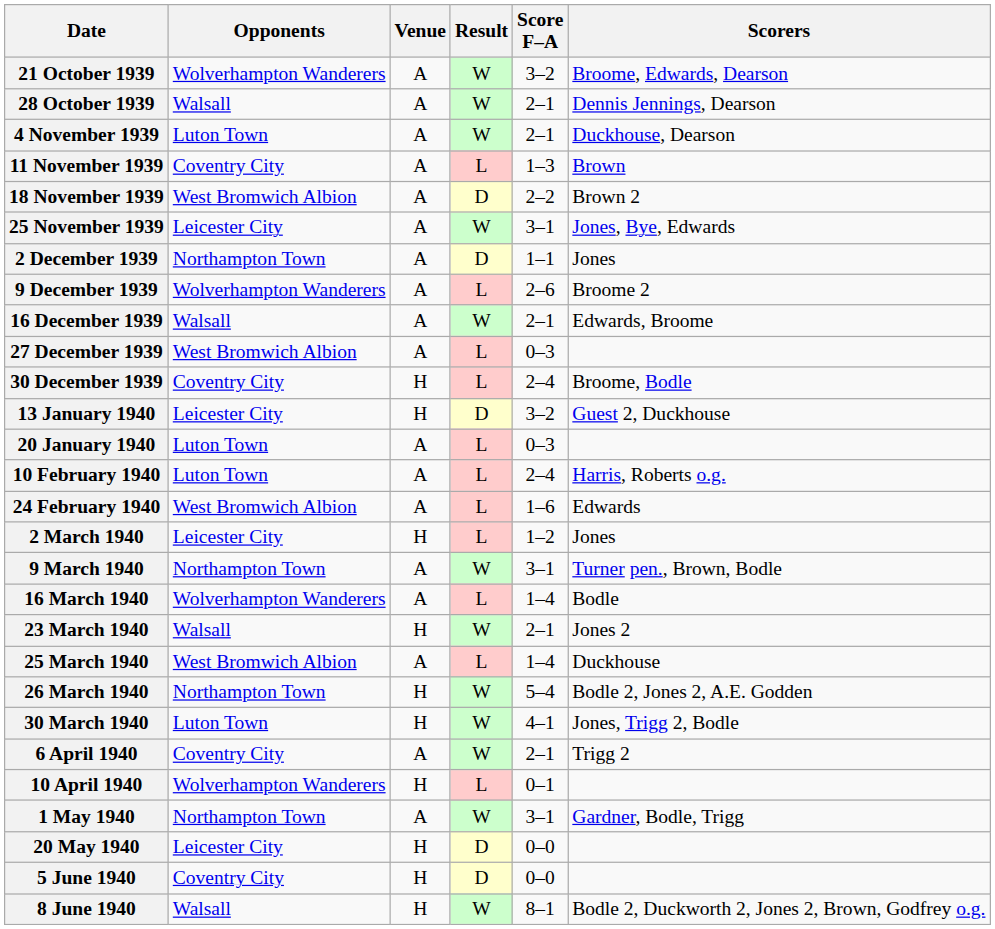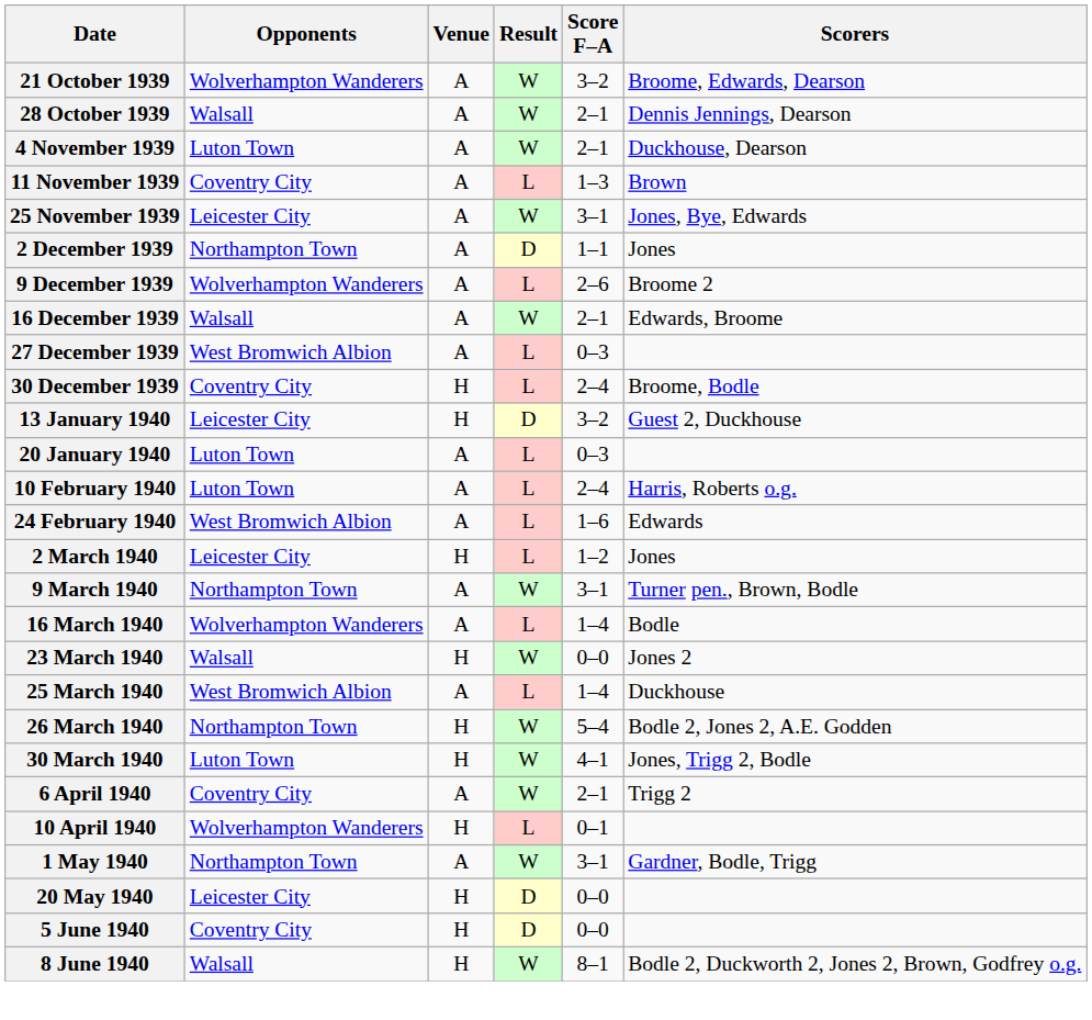- row: 18 November 1939 | West Bromwich Albion | A | D | 2–2 | Brown 2
23 March 1940 | Score F–A: 2–1 -> 0–0
